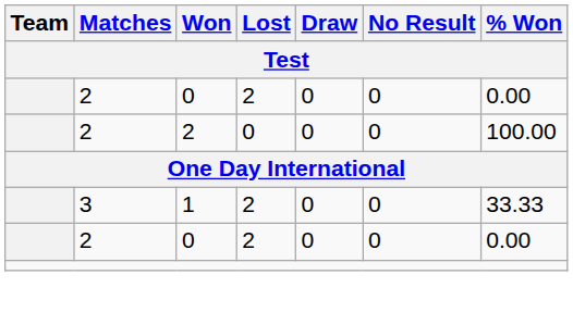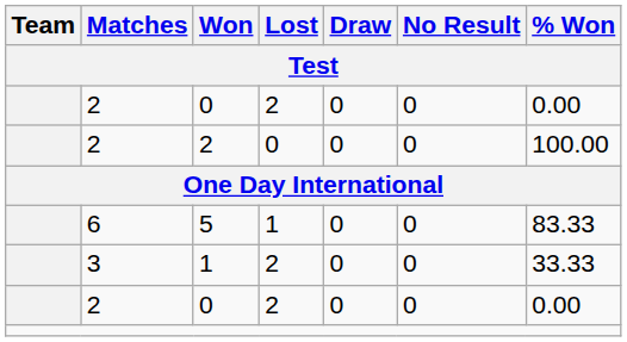+ row: 6 | 5 | 1 | 0 | 0 | 83.33
